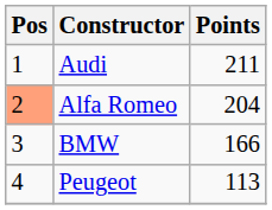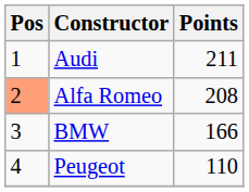Alfa Romeo | Points: 204 -> 208
Peugeot | Points: 113 -> 110
